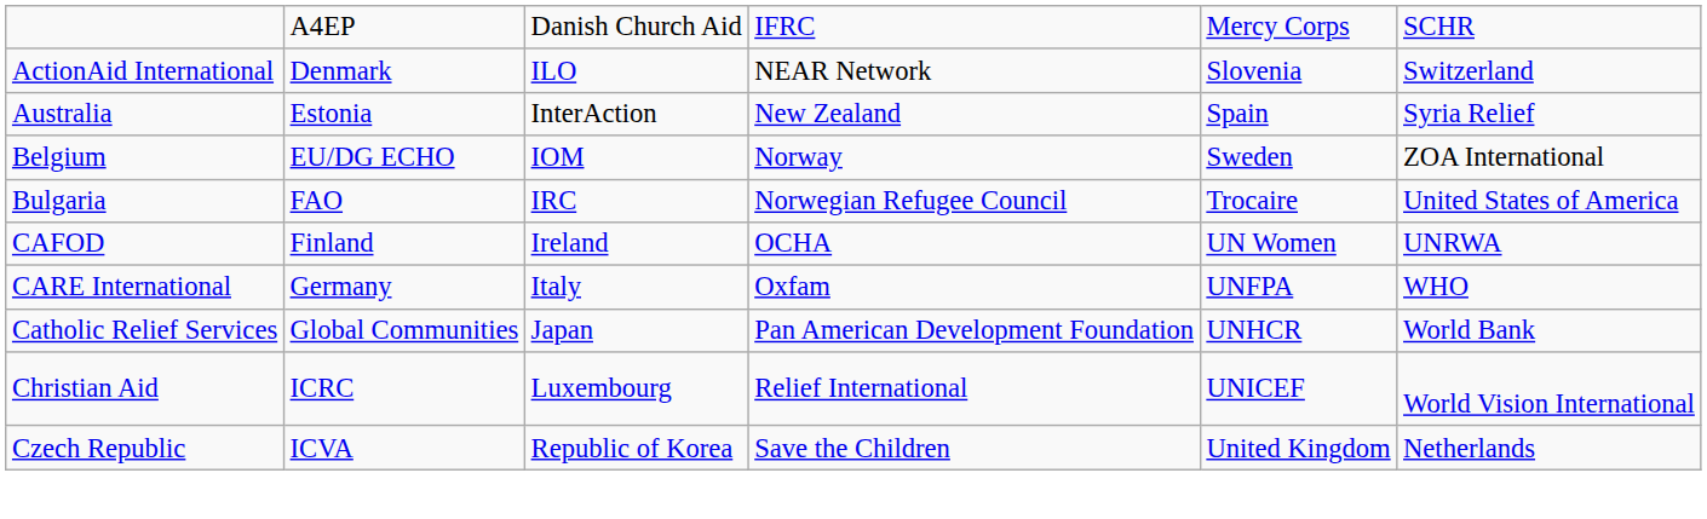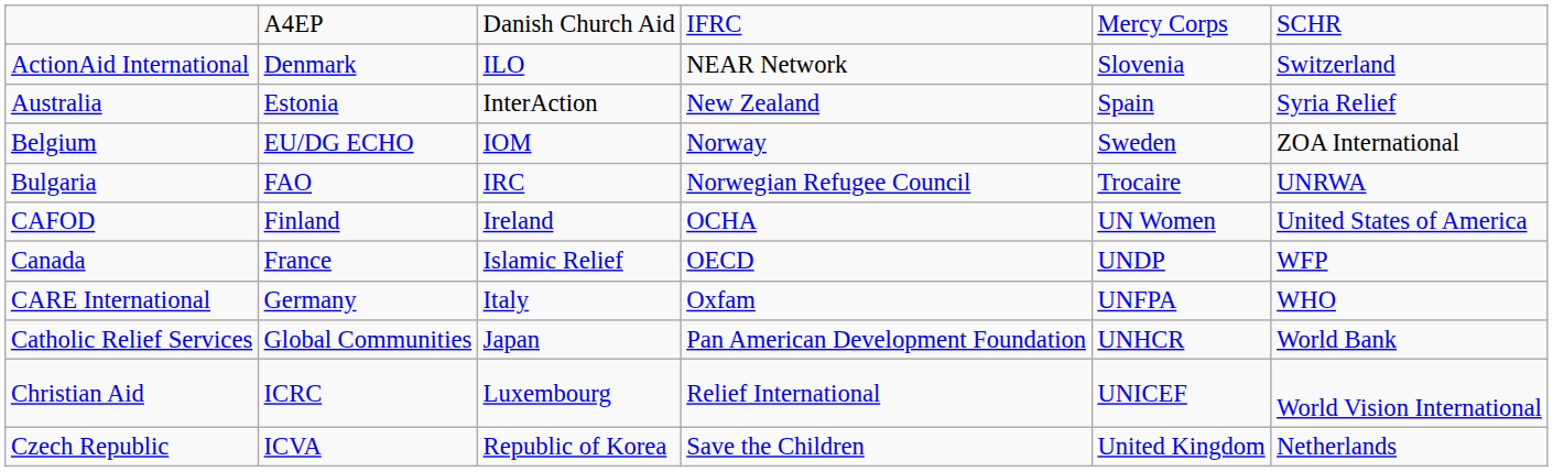Bulgaria | column 6: United States of America -> UNRWA
CAFOD | column 6: UNRWA -> United States of America
+ row: Canada | France | Islamic Relief | OECD | UNDP | WFP
